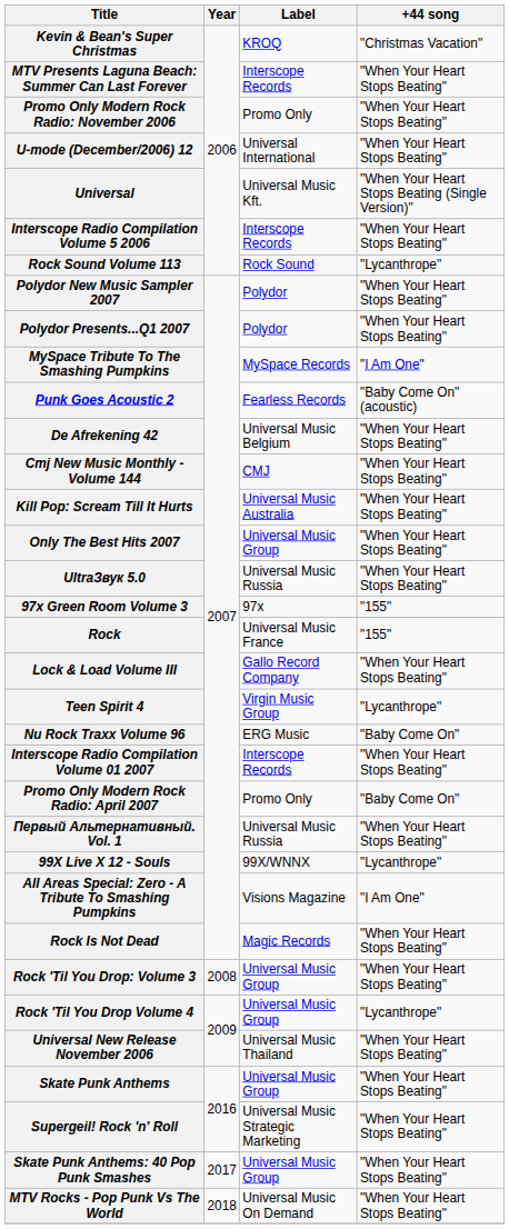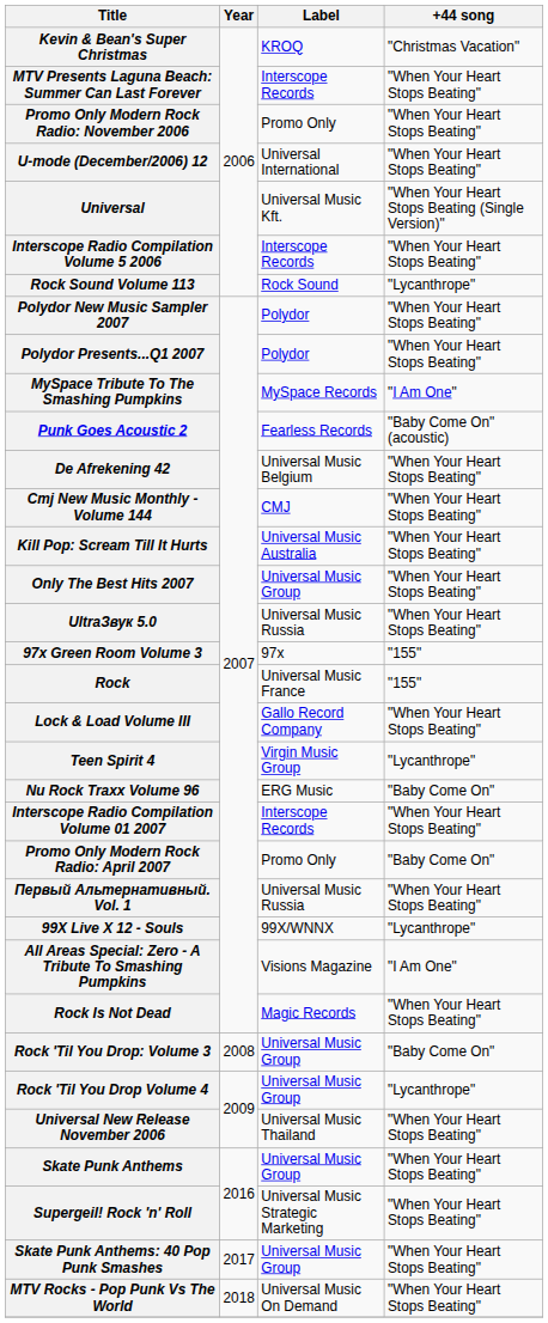Rock 'Til You Drop: Volume 3 | +44 song: "When Your Heart Stops Beating" -> "Baby Come On"
